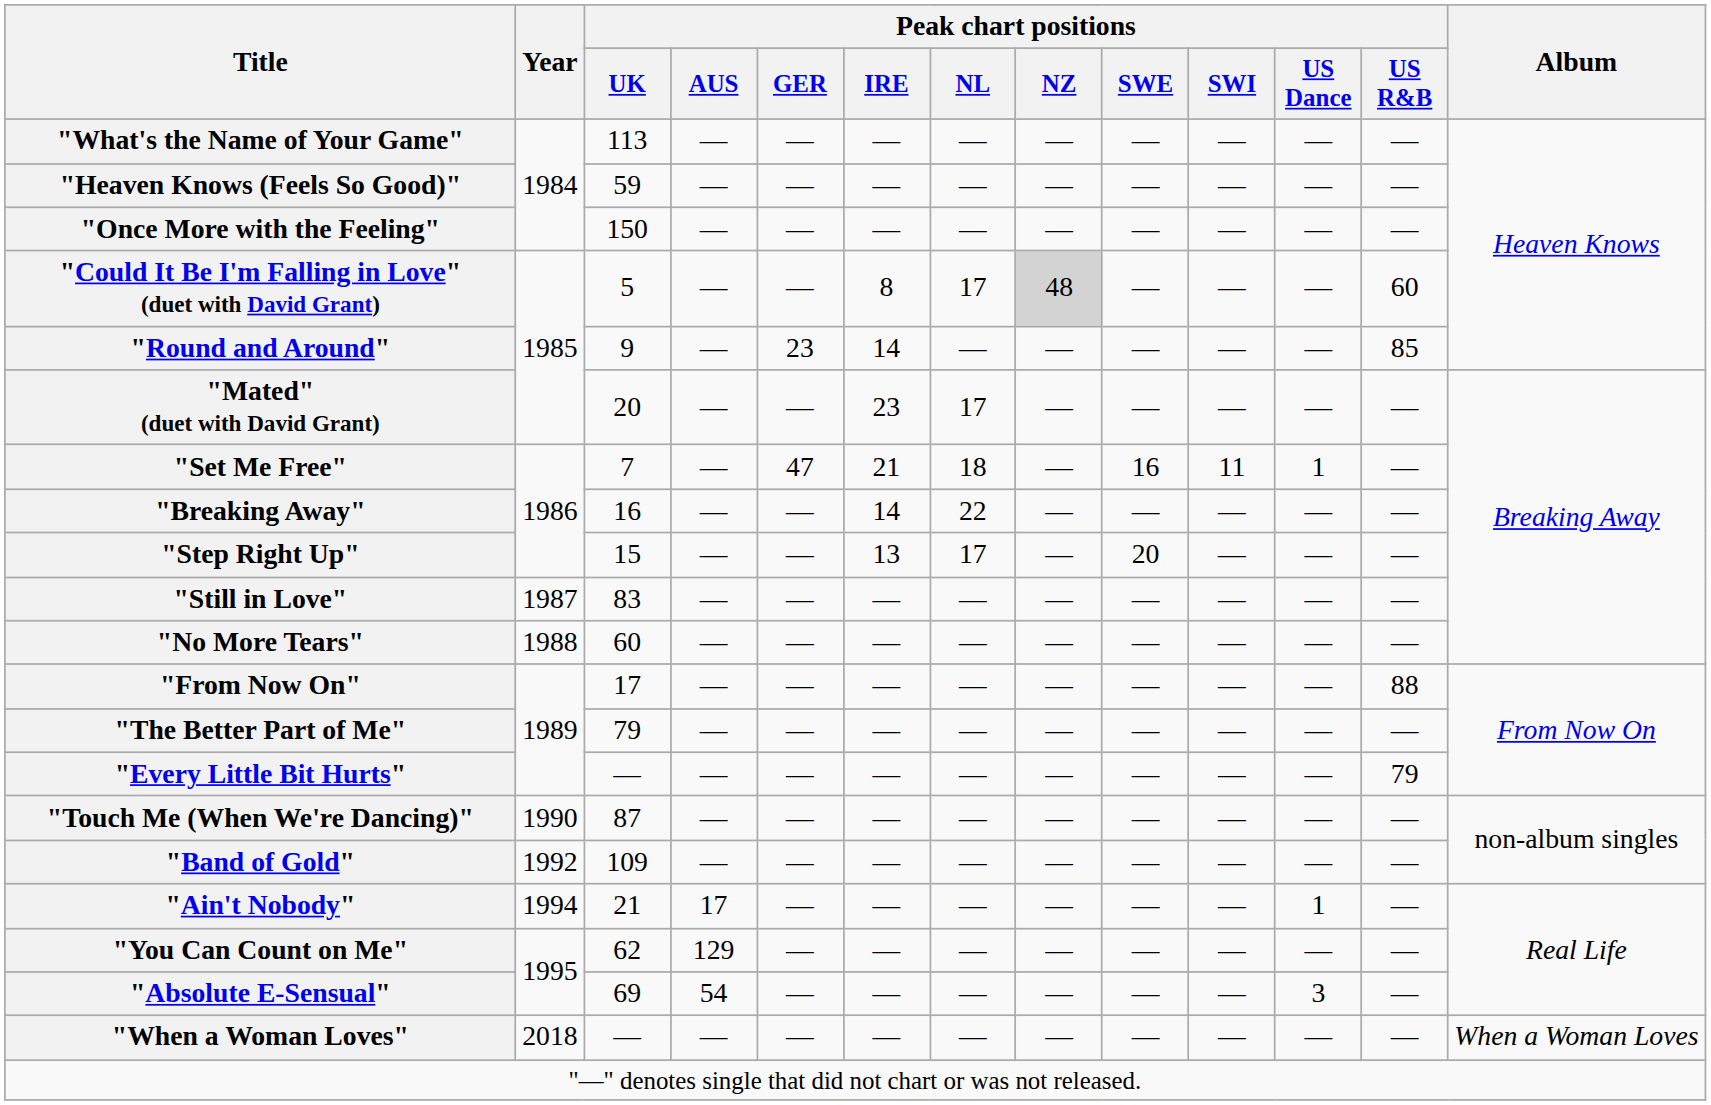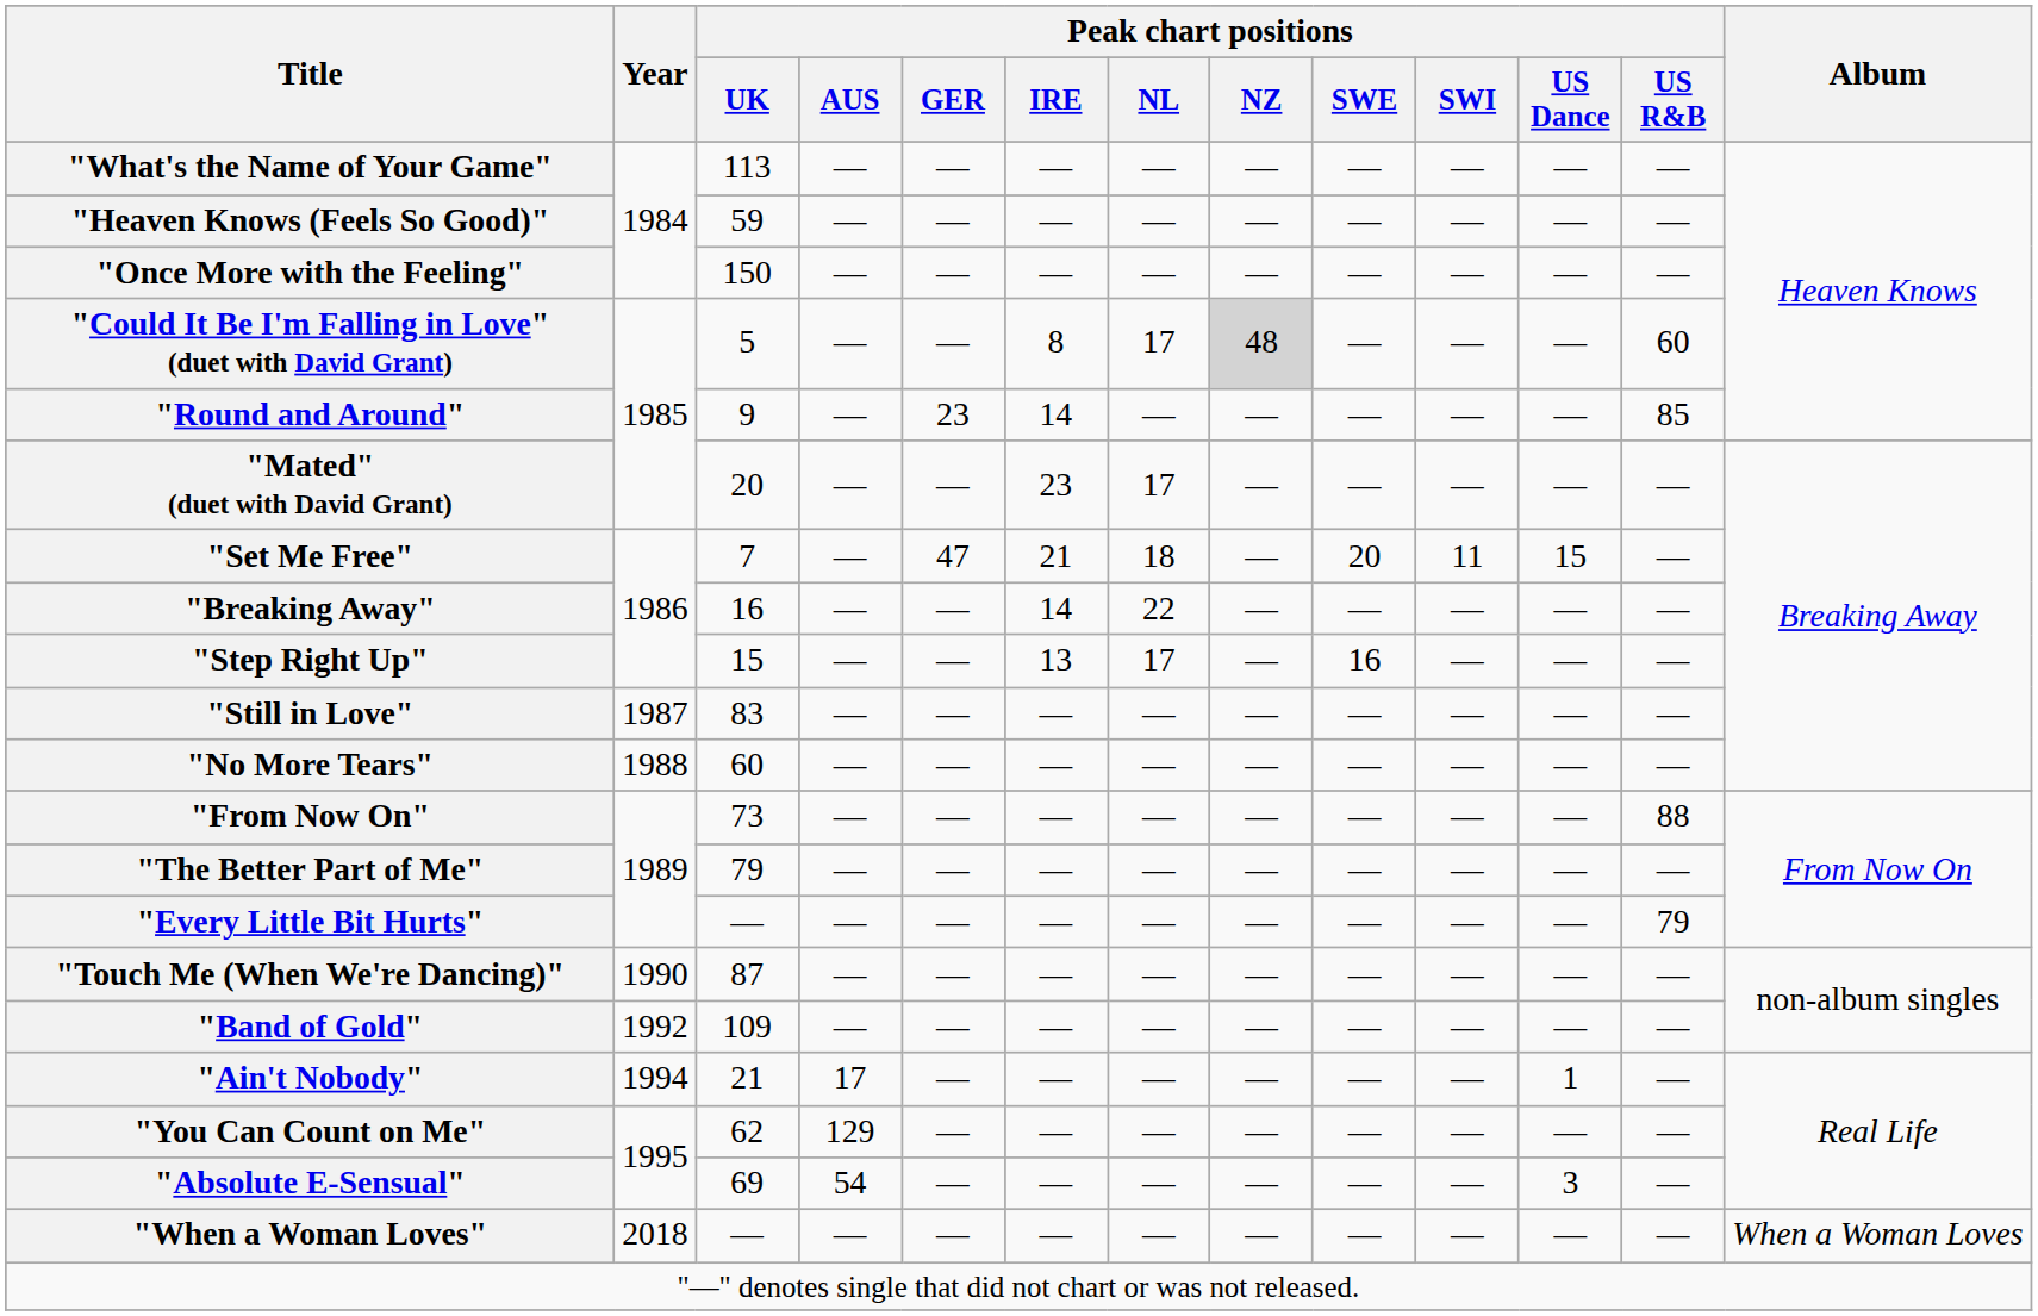"Set Me Free" | Peak chart positions / SWE: 16 -> 20
"Set Me Free" | Peak chart positions / US Dance: 1 -> 15
"Step Right Up" | Peak chart positions / SWE: 20 -> 16
"From Now On" | Peak chart positions / UK: 17 -> 73
